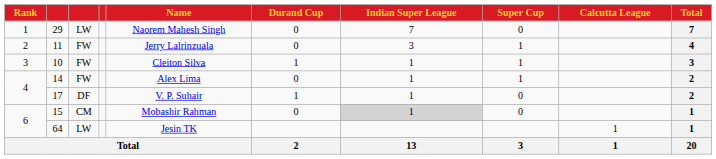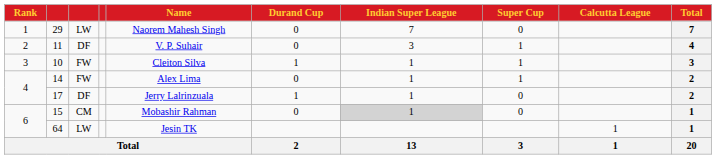11 | column 3: FW -> DF
11 | Name: Jerry Lalrinzuala -> V. P. Suhair
17 | Name: V. P. Suhair -> Jerry Lalrinzuala
